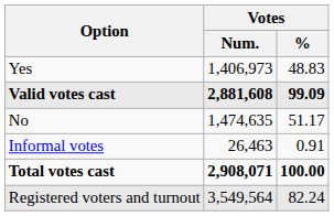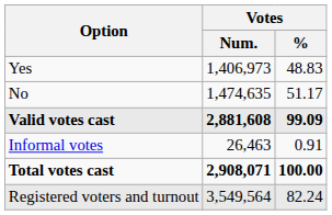rows swapped: No <-> Valid votes cast
